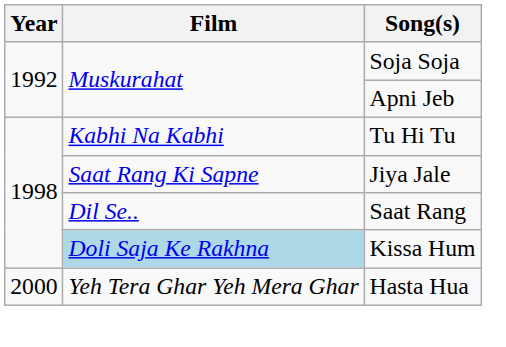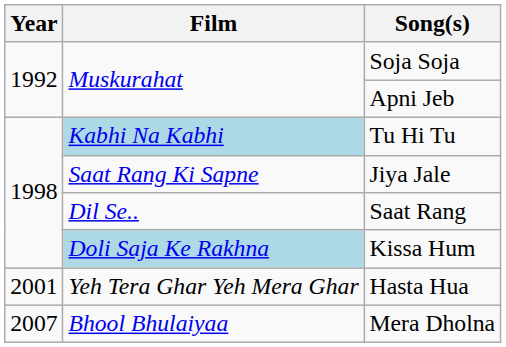Tu Hi Tu | Film: no background -> lightblue background
Hasta Hua | Year: 2000 -> 2001
+ row: 2007 | Bhool Bhulaiyaa | Mera Dholna
